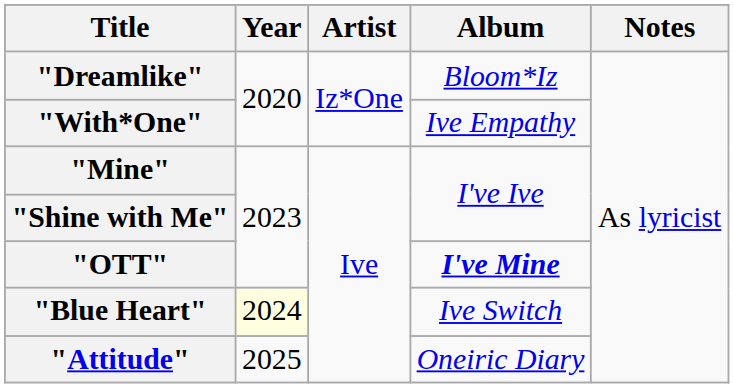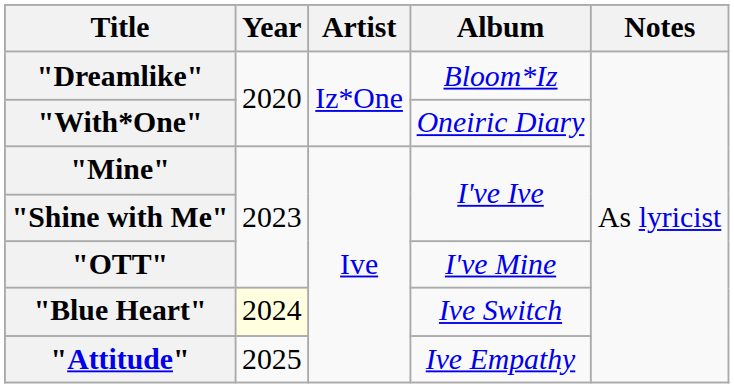"With*One" | Album: Ive Empathy -> Oneiric Diary
"OTT" | Album: bold -> normal
"Attitude" | Album: Oneiric Diary -> Ive Empathy
